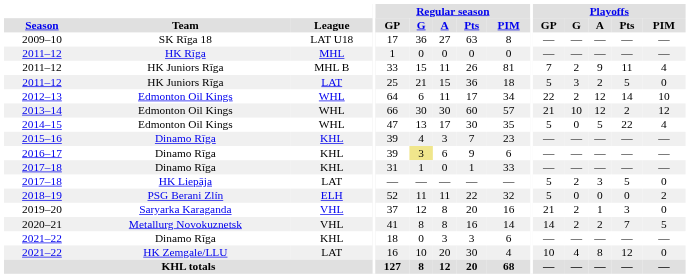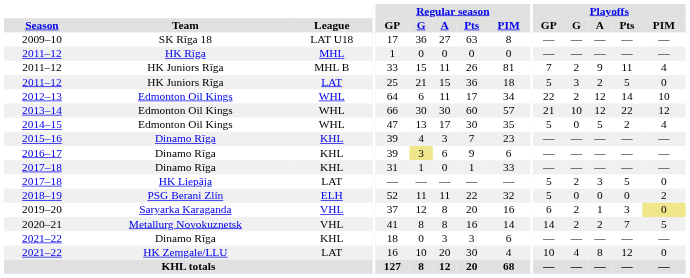2013–14 | Playoffs / Pts: 2 -> 22
2014–15 | Playoffs / Pts: 22 -> 2
2019–20 | Playoffs / GP: 21 -> 6
2019–20 | Playoffs / PIM: no background -> khaki background
